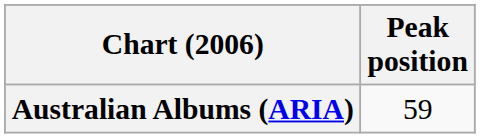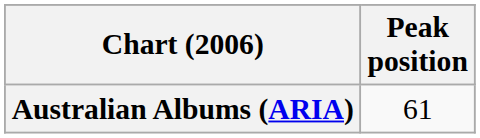Australian Albums (ARIA) | Peak position: 59 -> 61
